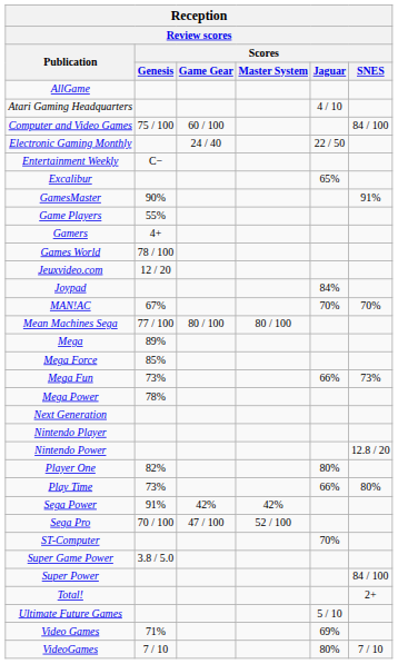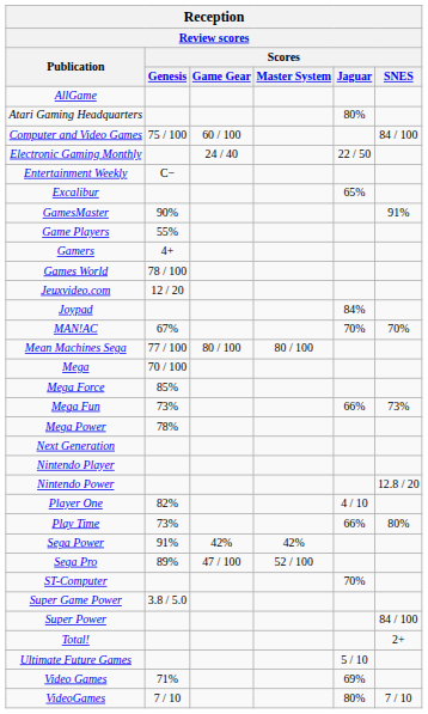Atari Gaming Headquarters | Reception / Review scores / Scores / Jaguar: 4 / 10 -> 80%
Mega | Reception / Review scores / Scores / Genesis: 89% -> 70 / 100
Player One | Reception / Review scores / Scores / Jaguar: 80% -> 4 / 10
Sega Pro | Reception / Review scores / Scores / Genesis: 70 / 100 -> 89%
